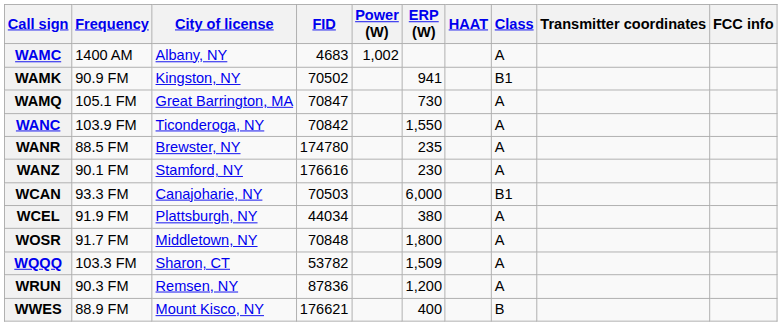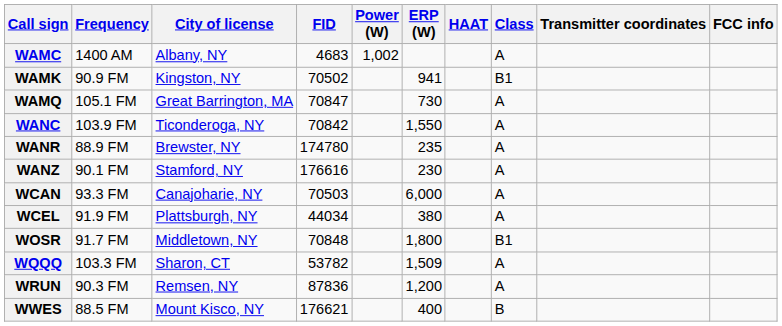WANR | Frequency: 88.5 FM -> 88.9 FM
WCAN | Class: B1 -> A
WOSR | Class: A -> B1
WWES | Frequency: 88.9 FM -> 88.5 FM
